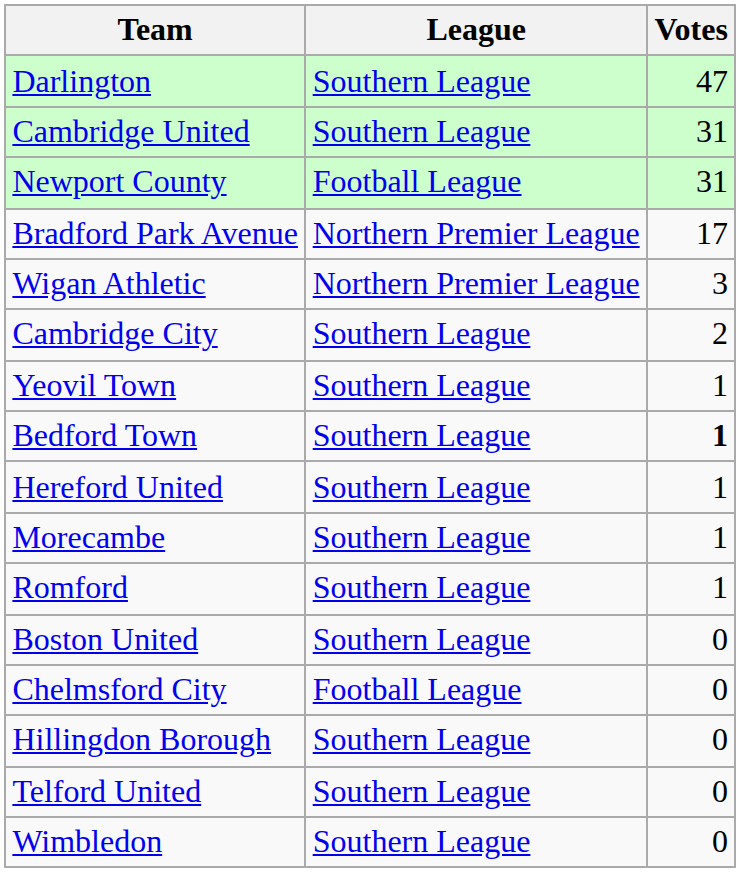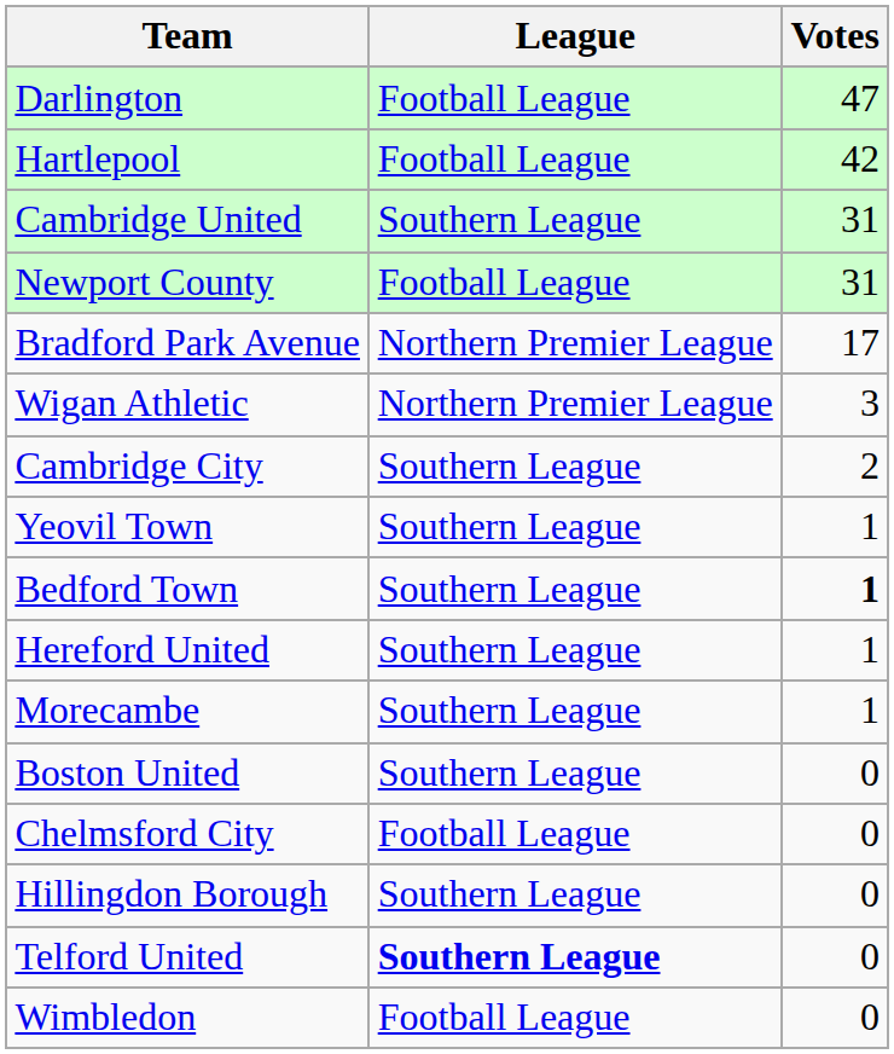Darlington | League: Southern League -> Football League
+ row: Hartlepool | Football League | 42
- row: Romford | Southern League | 1
Telford United | League: normal -> bold
Wimbledon | League: Southern League -> Football League
